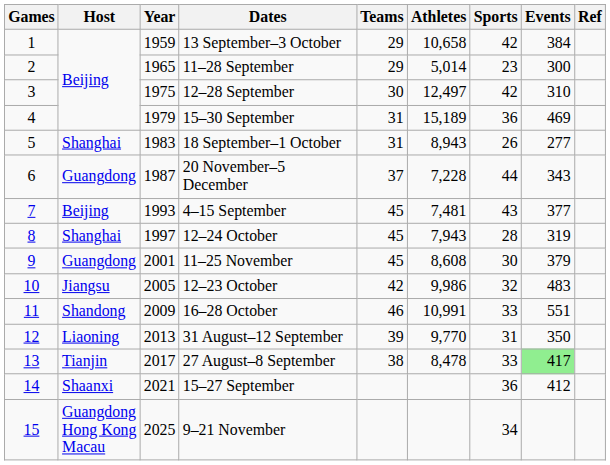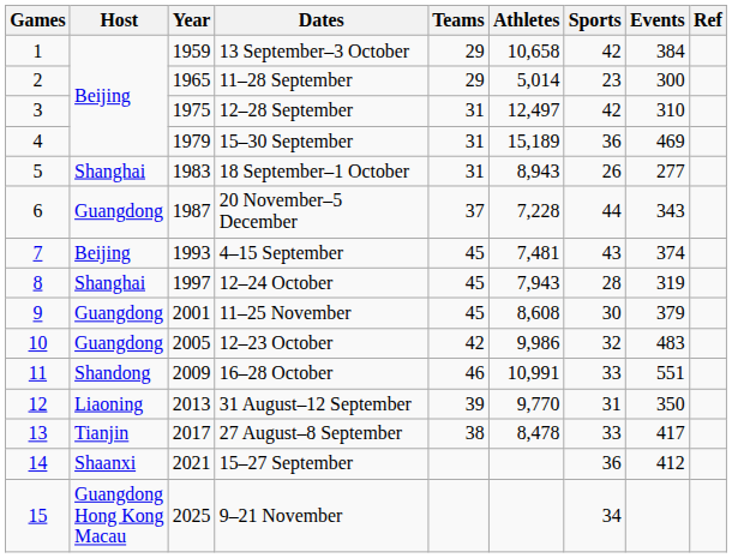12–28 September | Teams: 30 -> 31
4–15 September | Events: 377 -> 374
12–23 October | Host: Jiangsu -> Guangdong
27 August–8 September | Events: lightgreen background -> no background
